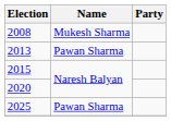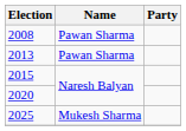2008 | Name: Mukesh Sharma -> Pawan Sharma
2025 | Name: Pawan Sharma -> Mukesh Sharma
